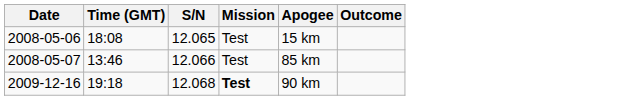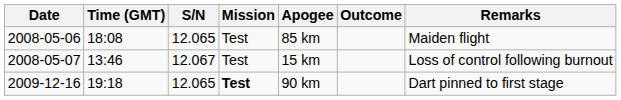+ column: Remarks | Maiden flight | Loss of control following burnout | Dart pinned to first stage
2008-05-06 | Apogee: 15 km -> 85 km
2008-05-07 | S/N: 12.066 -> 12.067
2008-05-07 | Apogee: 85 km -> 15 km
2009-12-16 | S/N: 12.068 -> 12.065
